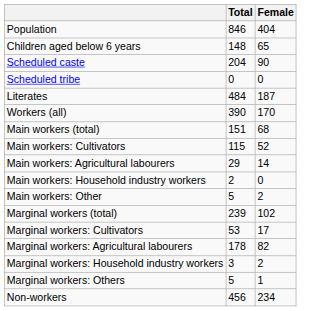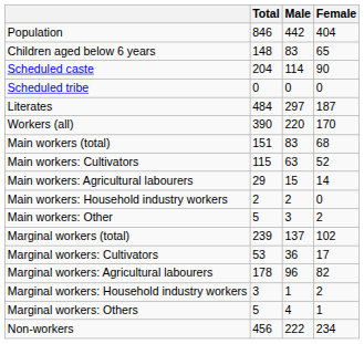+ column: Male | 442 | 83 | 114 | 0 | 297 | 220 | 83 | 63 | 15 | 2 | 3 | 137 | 36 | 96 | 1 | 4 | 222
